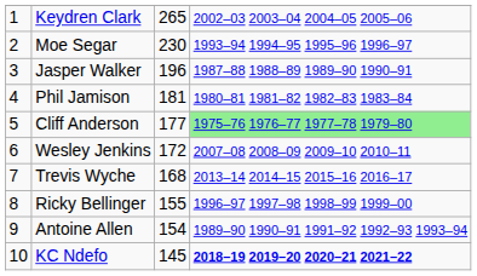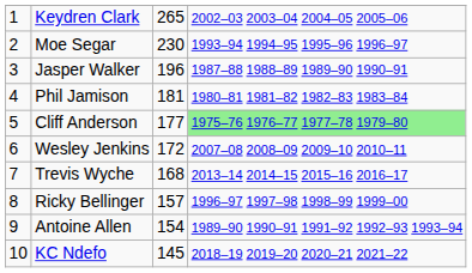Ricky Bellinger | column 3: 155 -> 157
KC Ndefo | column 4: bold -> normal
